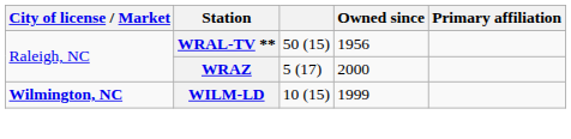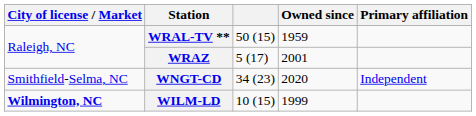WRAL-TV ** | Owned since: 1956 -> 1959
WRAZ | Owned since: 2000 -> 2001
+ row: Smithfield-Selma, NC | WNGT-CD | 34 (23) | 2020 | Independent
